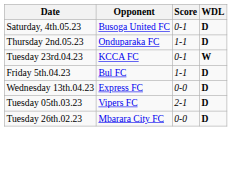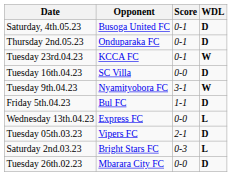Thursday 2nd.05.23 | Score: 1‑1 -> 0‑1
+ row: Tuesday 16th.04.23 | SC Villa | 0‑0 | D
+ row: Tuesday 9th.04.23 | Nyamityobora FC | 3‑1 | W
Wednesday 13th.04.23 | WDL: D -> L
+ row: Saturday 2nd.03.23 | Bright Stars FC | 0‑3 | L
